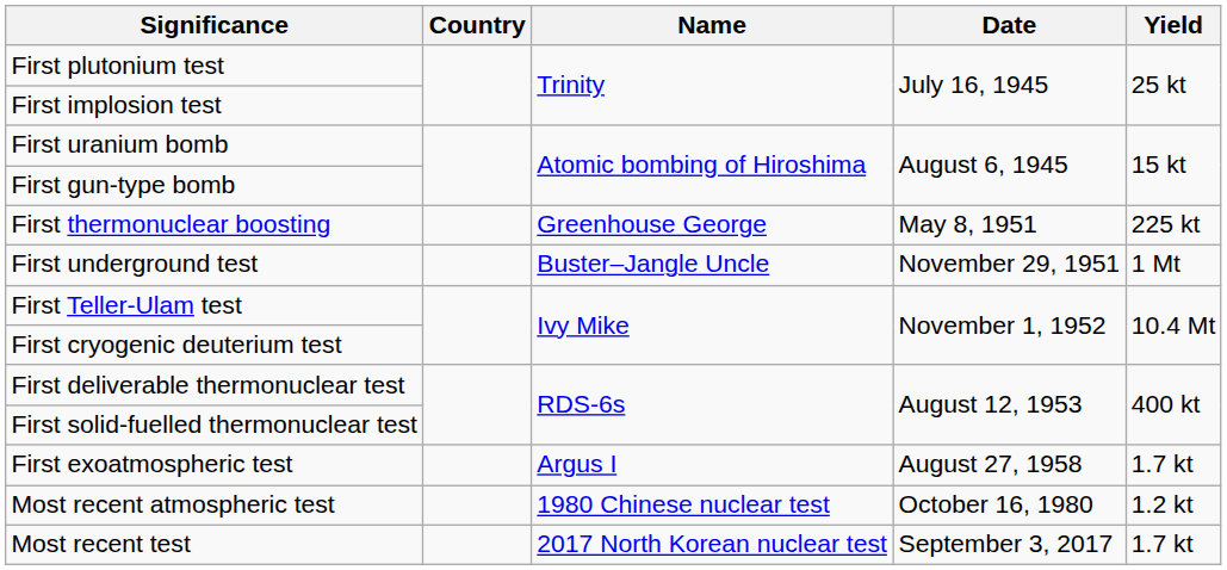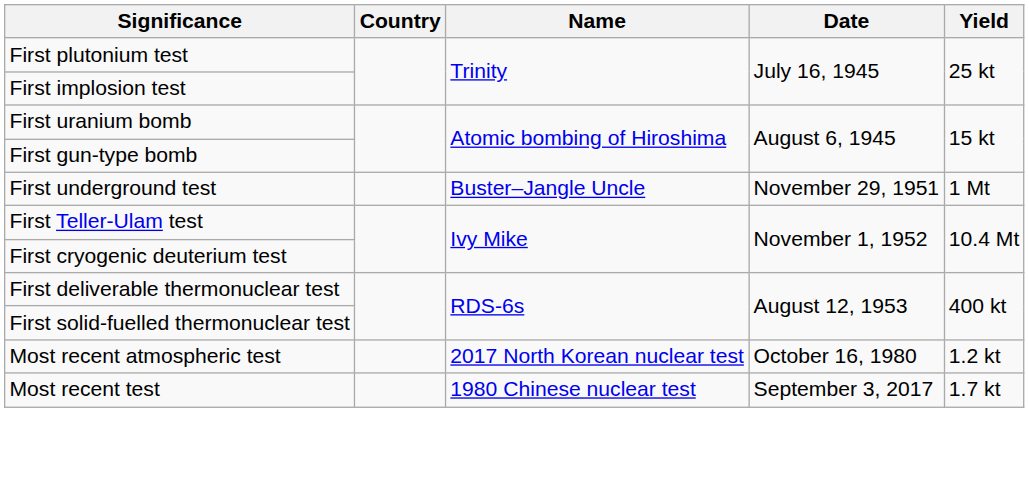- row: First thermonuclear boosting | Greenhouse George | May 8, 1951 | 225 kt
- row: First exoatmospheric test | Argus I | August 27, 1958 | 1.7 kt
Most recent atmospheric test | Name: 1980 Chinese nuclear test -> 2017 North Korean nuclear test
Most recent test | Name: 2017 North Korean nuclear test -> 1980 Chinese nuclear test
